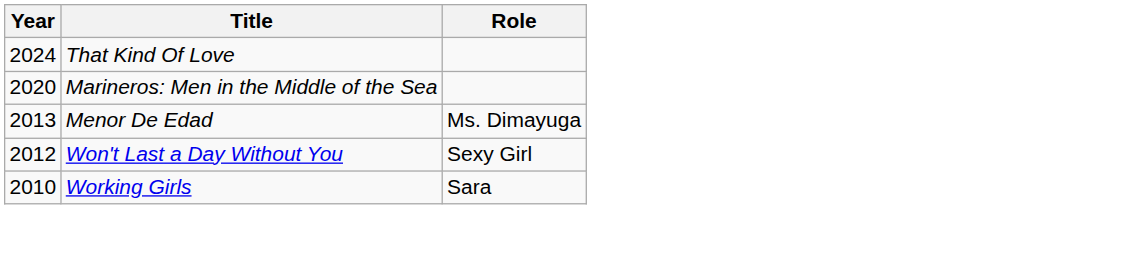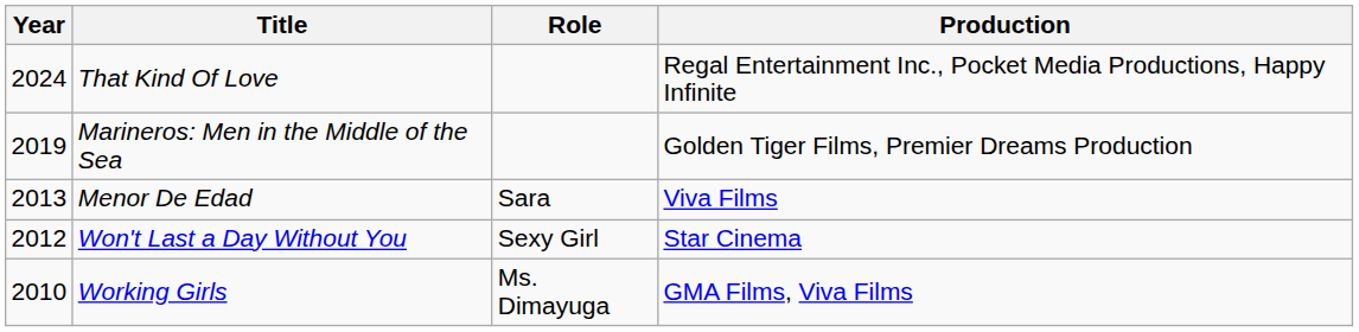+ column: Production | Regal Entertainment Inc., Pocket Media Productions, Happy Infinite | Golden Tiger Films, Premier Dreams Production | Viva Films | Star Cinema | GMA Films, Viva Films
Marineros: Men in the Middle of the Sea | Year: 2020 -> 2019
Menor De Edad | Role: Ms. Dimayuga -> Sara
Working Girls | Role: Sara -> Ms. Dimayuga
